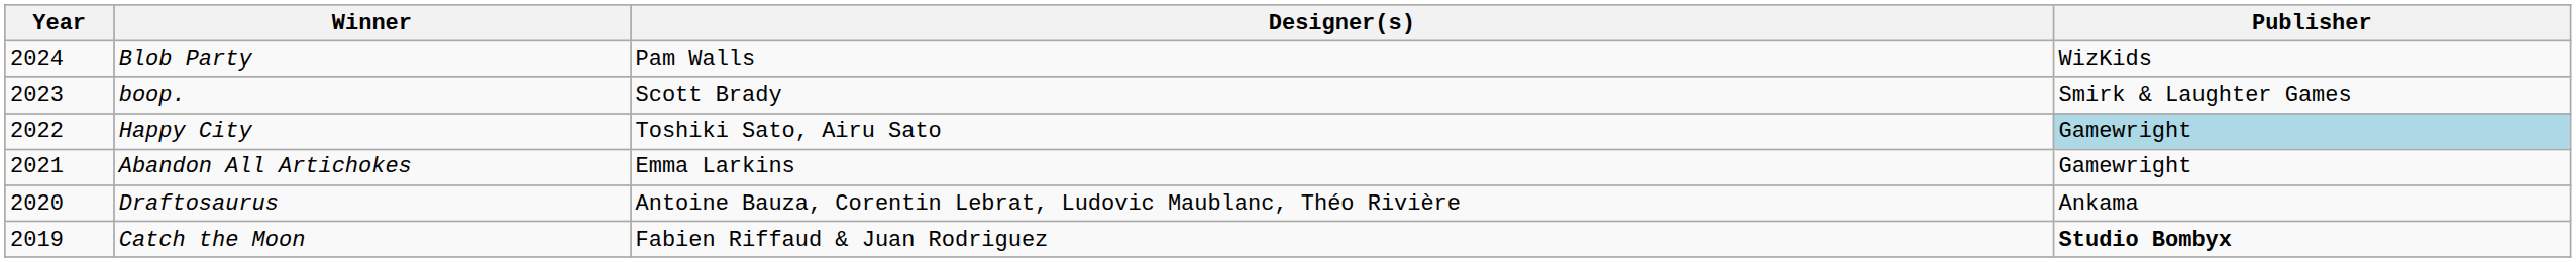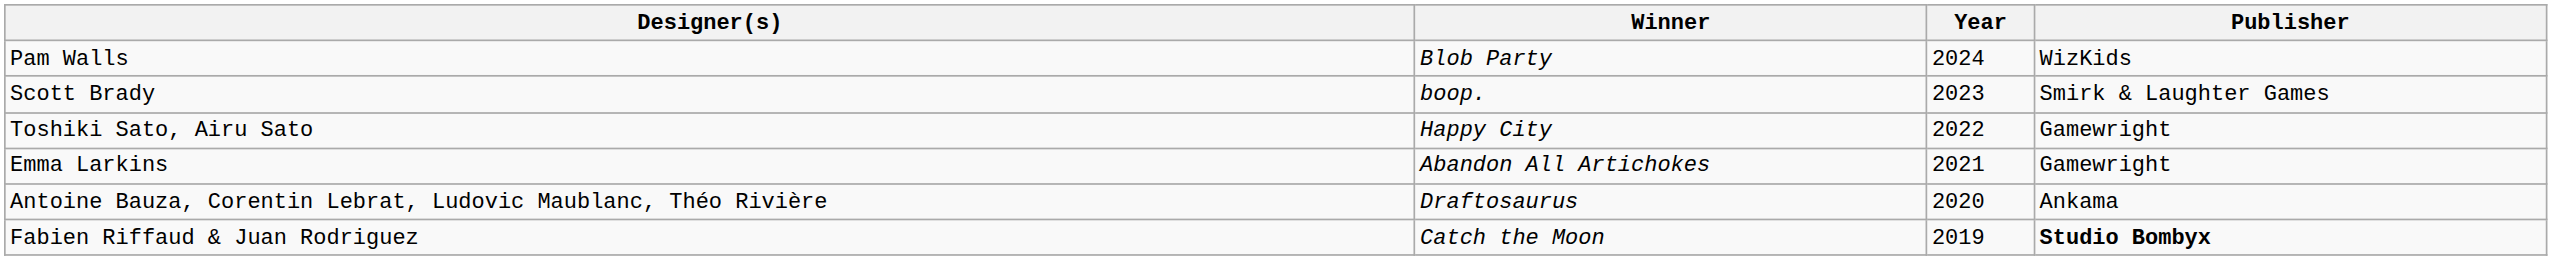columns swapped: Year <-> Designer(s)
Happy City | Publisher: lightblue background -> no background
